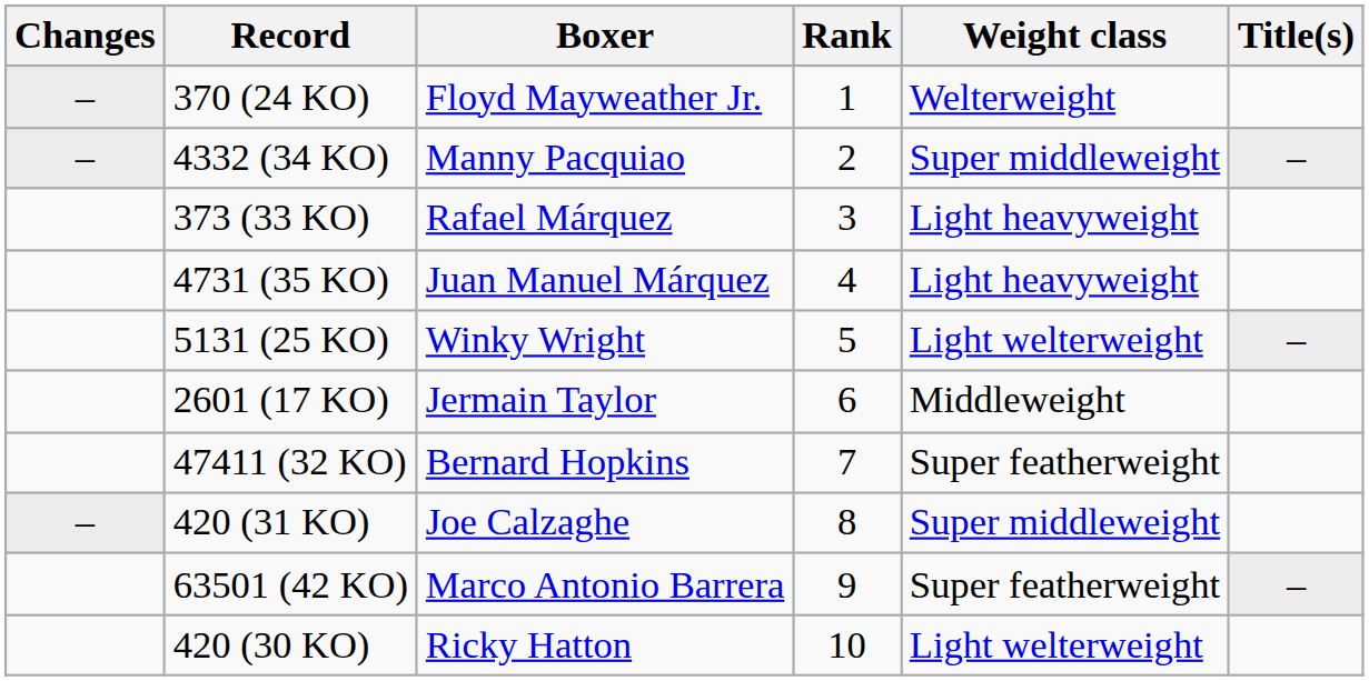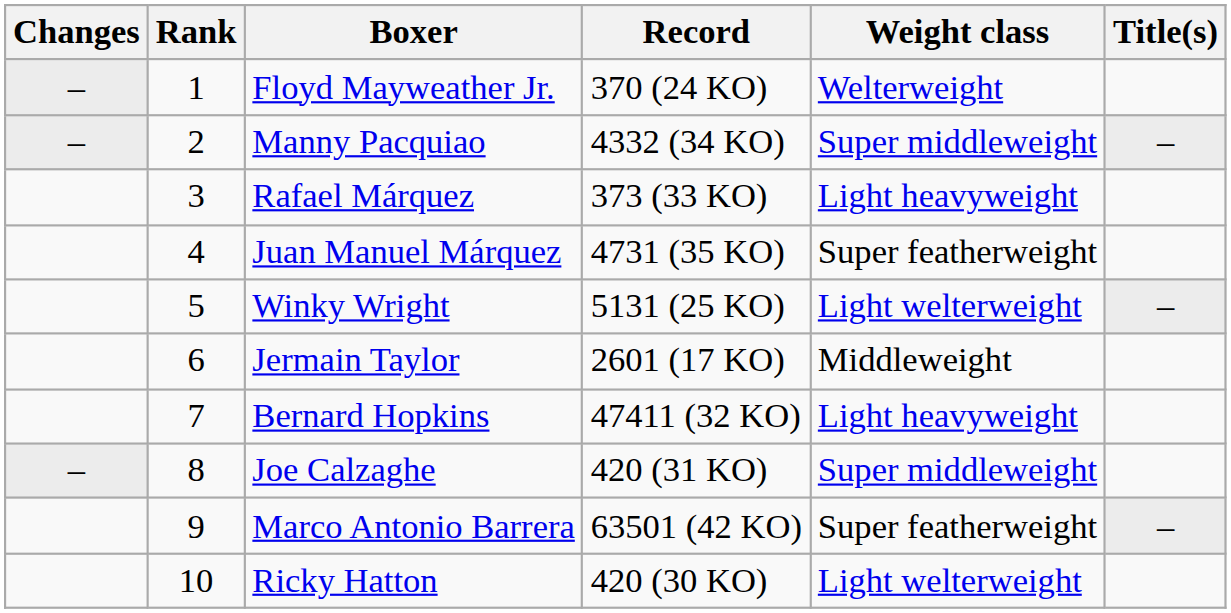columns swapped: Rank <-> Record
Juan Manuel Márquez | Weight class: Light heavyweight -> Super featherweight
Bernard Hopkins | Weight class: Super featherweight -> Light heavyweight
